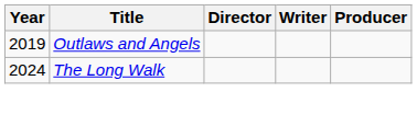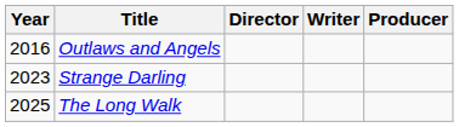Outlaws and Angels | Year: 2019 -> 2016
+ row: 2023 | Strange Darling
The Long Walk | Year: 2024 -> 2025
